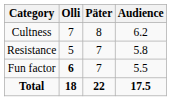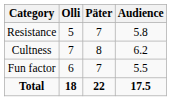rows swapped: Resistance <-> Cultness
Fun factor | Olli: bold -> normal
